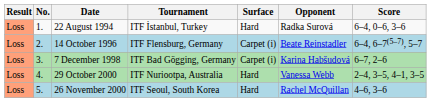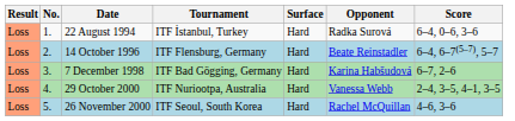14 October 1996 | Surface: Carpet (i) -> Hard
7 December 1998 | Surface: Carpet (i) -> Hard
